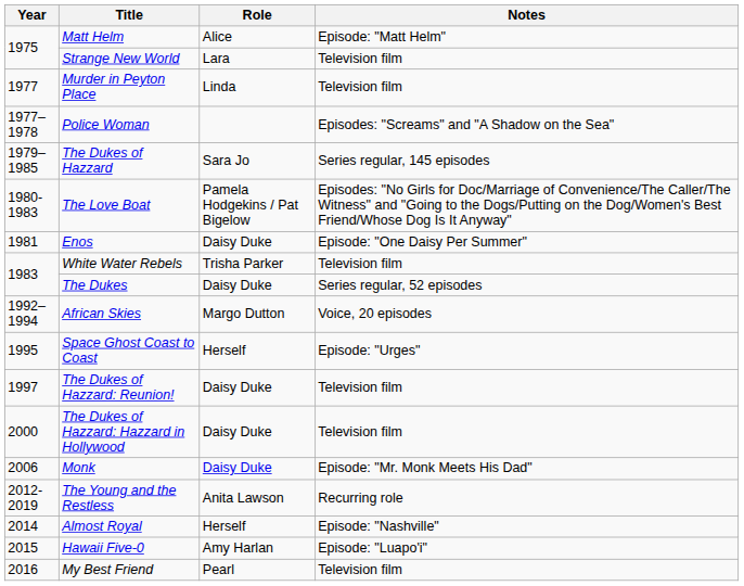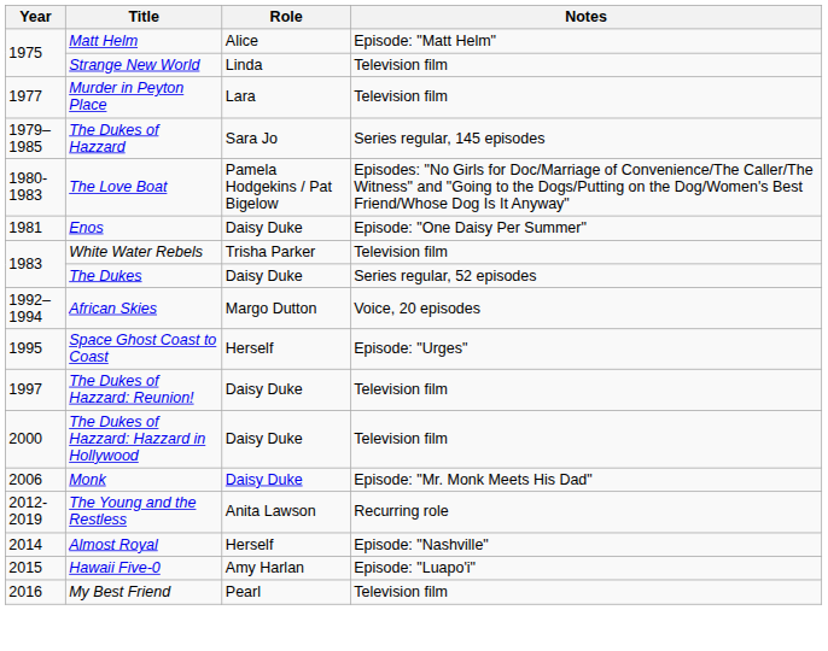Strange New World | Role: Lara -> Linda
Murder in Peyton Place | Role: Linda -> Lara
- row: 1977–1978 | Police Woman | Episodes: "Screams" and "A Shadow on the Sea"
